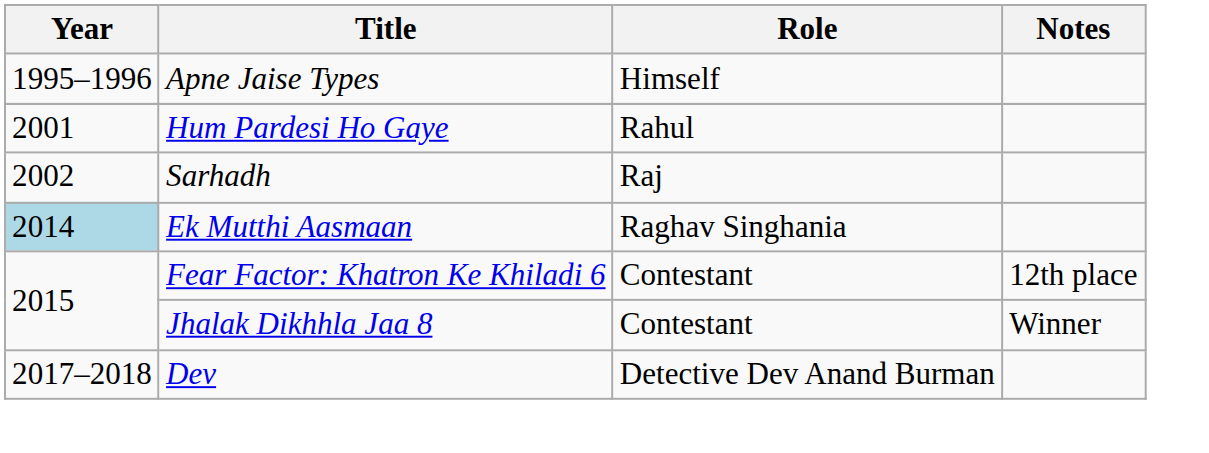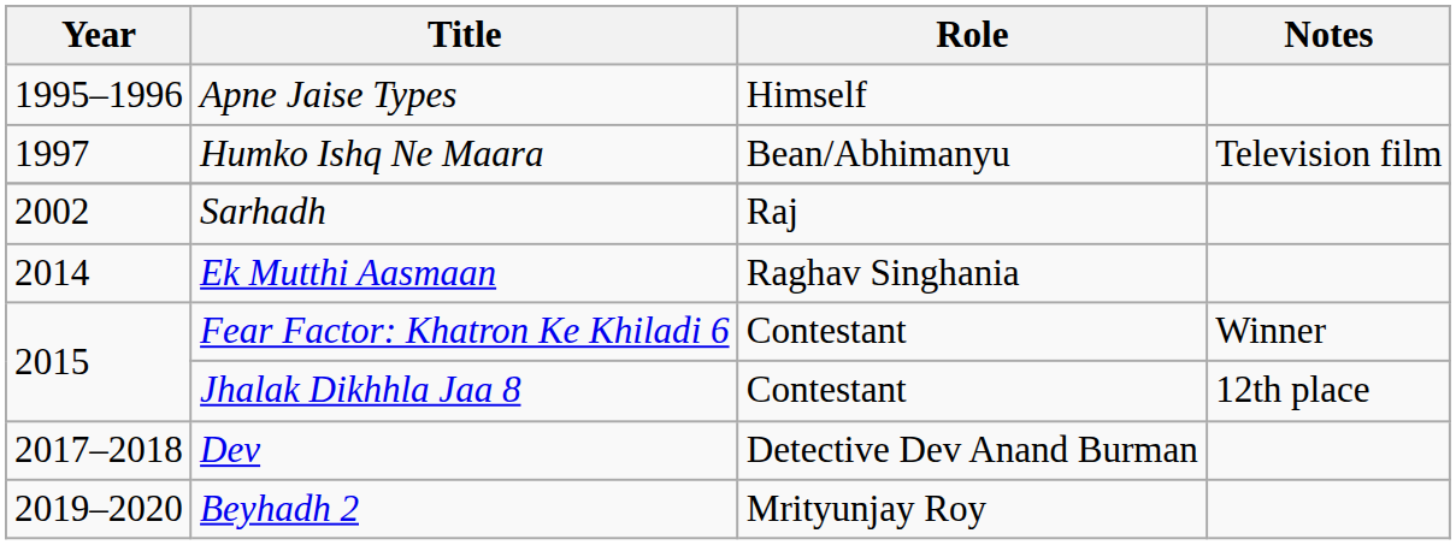+ row: 1997 | Humko Ishq Ne Maara | Bean/Abhimanyu | Television film
- row: 2001 | Hum Pardesi Ho Gaye | Rahul
Ek Mutthi Aasmaan | Year: lightblue background -> no background
Fear Factor: Khatron Ke Khiladi 6 | Notes: 12th place -> Winner
Jhalak Dikhhla Jaa 8 | Notes: Winner -> 12th place
+ row: 2019–2020 | Beyhadh 2 | Mrityunjay Roy
